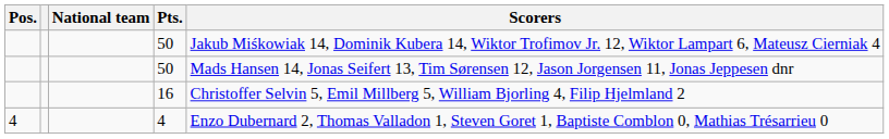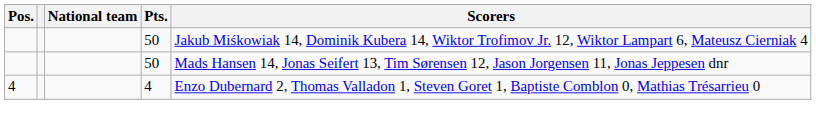- row: 16 | Christoffer Selvin 5, Emil Millberg 5, William Bjorling 4, Filip Hjelmland 2
